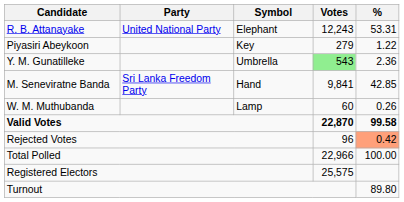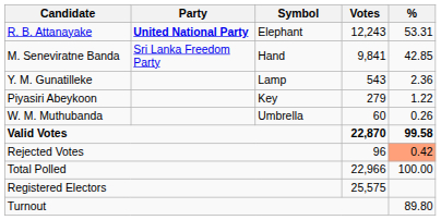R. B. Attanayake | Party: normal -> bold
rows swapped: M. Seneviratne Banda <-> Piyasiri Abeykoon
Y. M. Gunatilleke | Symbol: Umbrella -> Lamp
Y. M. Gunatilleke | Votes: lightgreen background -> no background
W. M. Muthubanda | Symbol: Lamp -> Umbrella
